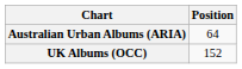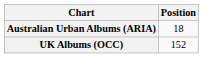Australian Urban Albums (ARIA) | Position: 64 -> 18
